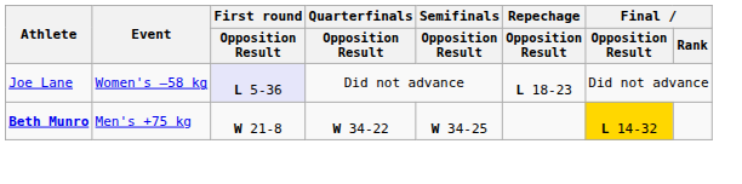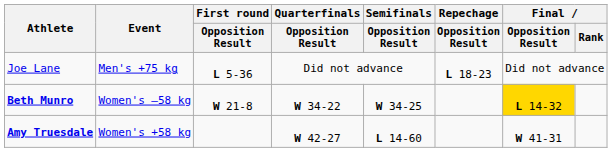Joe Lane | Event: Women's –58 kg -> Men's +75 kg
Joe Lane | First round / Opposition Result: lavender background -> no background
Beth Munro | Event: Men's +75 kg -> Women's –58 kg
+ row: Amy Truesdale | Women's +58 kg | W 42-27 | L 14-60 | W 41-31
